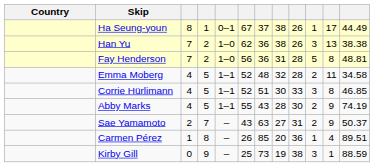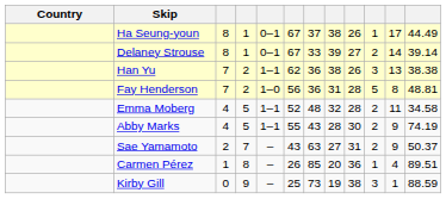+ row: Delaney Strouse | 8 | 1 | 0–1 | 67 | 33 | 39 | 27 | 2 | 14 | 39.14
Han Yu | column 5: 1–0 -> 1–1
- row: Corrie Hürlimann | 4 | 5 | 1–1 | 52 | 51 | 30 | 33 | 3 | 8 | 46.85
